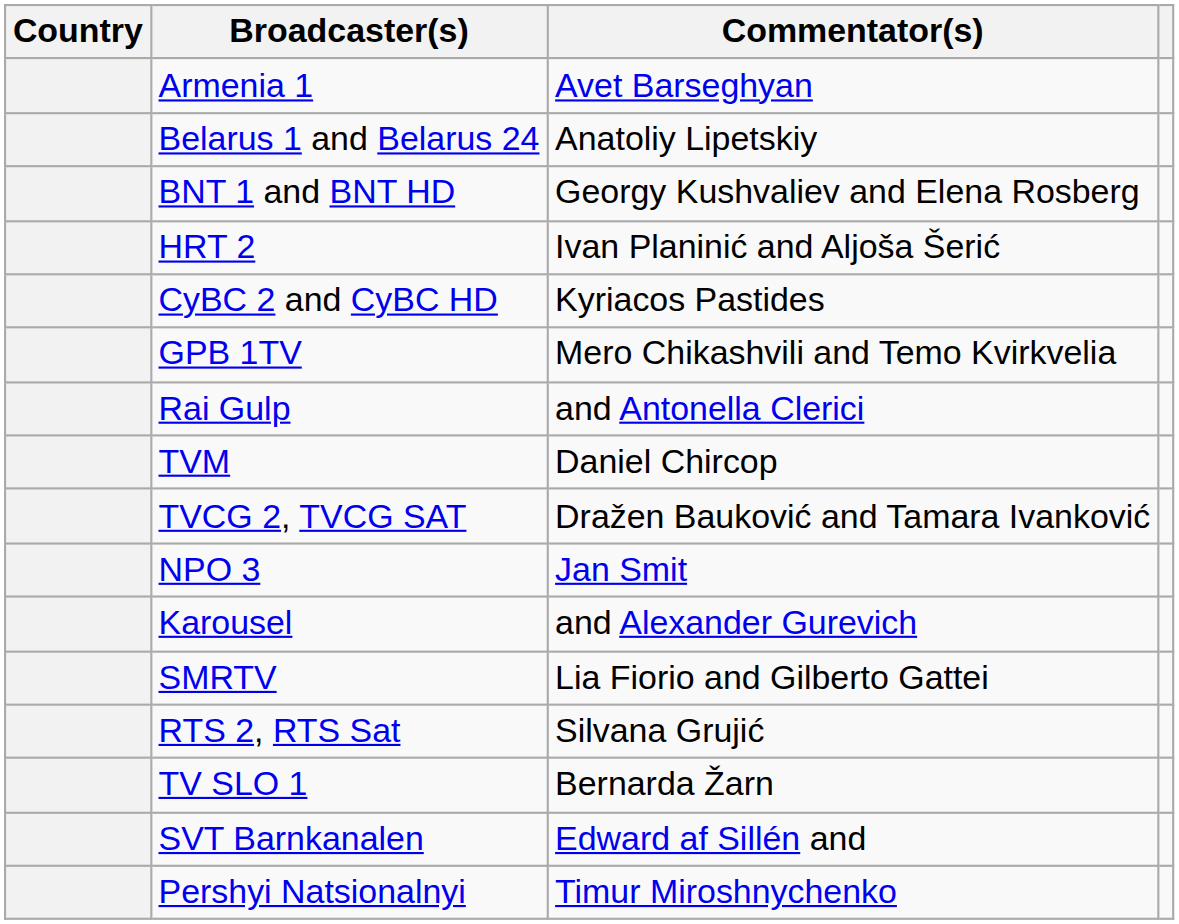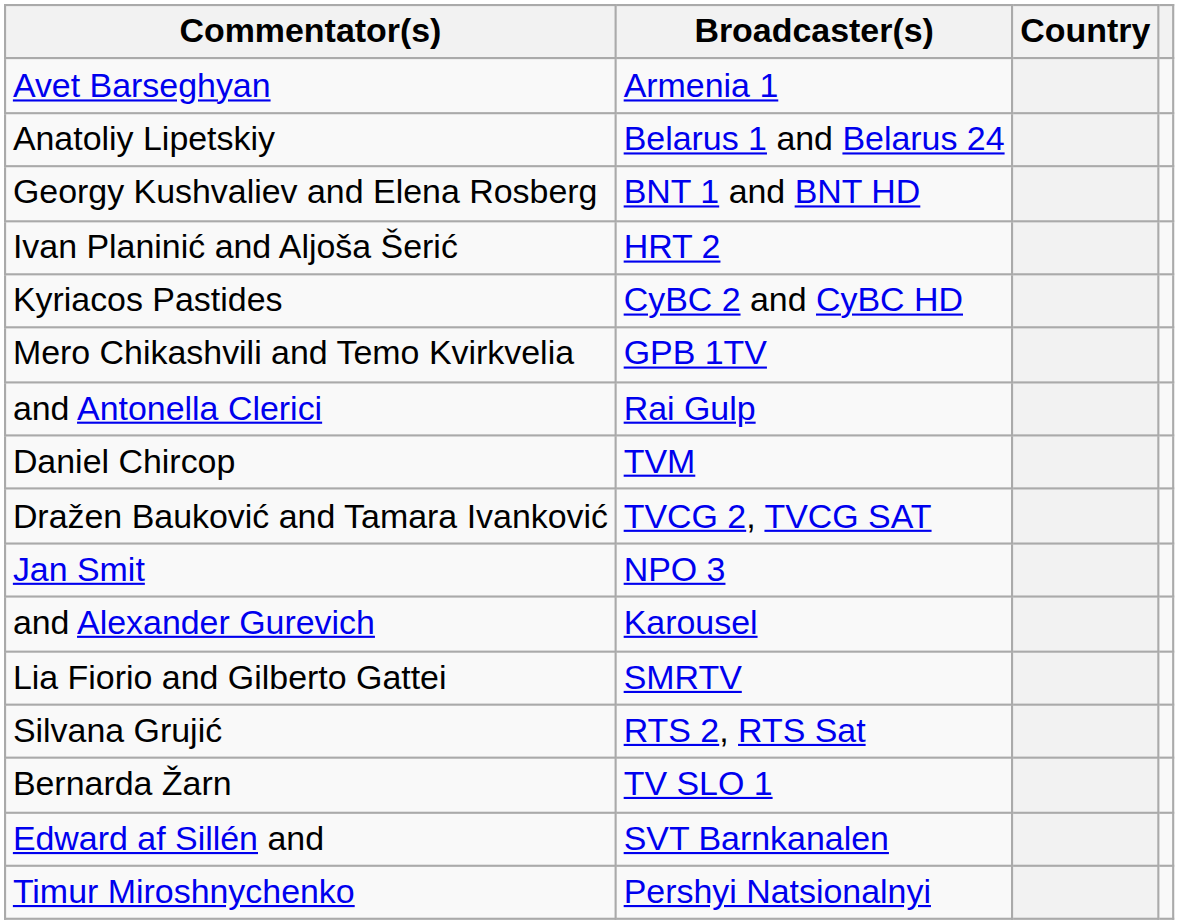columns swapped: Country <-> Commentator(s)
